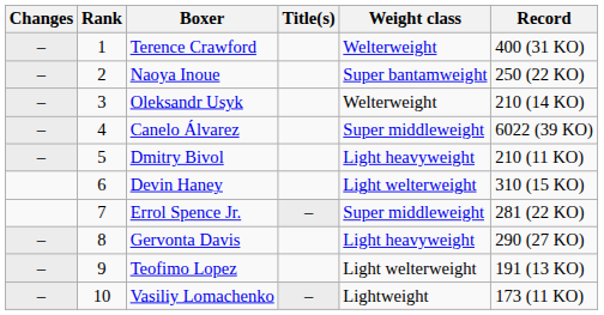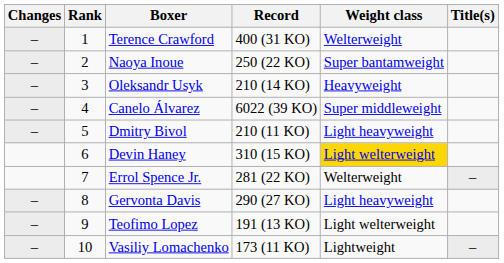columns swapped: Record <-> Title(s)
Oleksandr Usyk | Weight class: Welterweight -> Heavyweight
Devin Haney | Weight class: no background -> gold background
Errol Spence Jr. | Weight class: Super middleweight -> Welterweight
